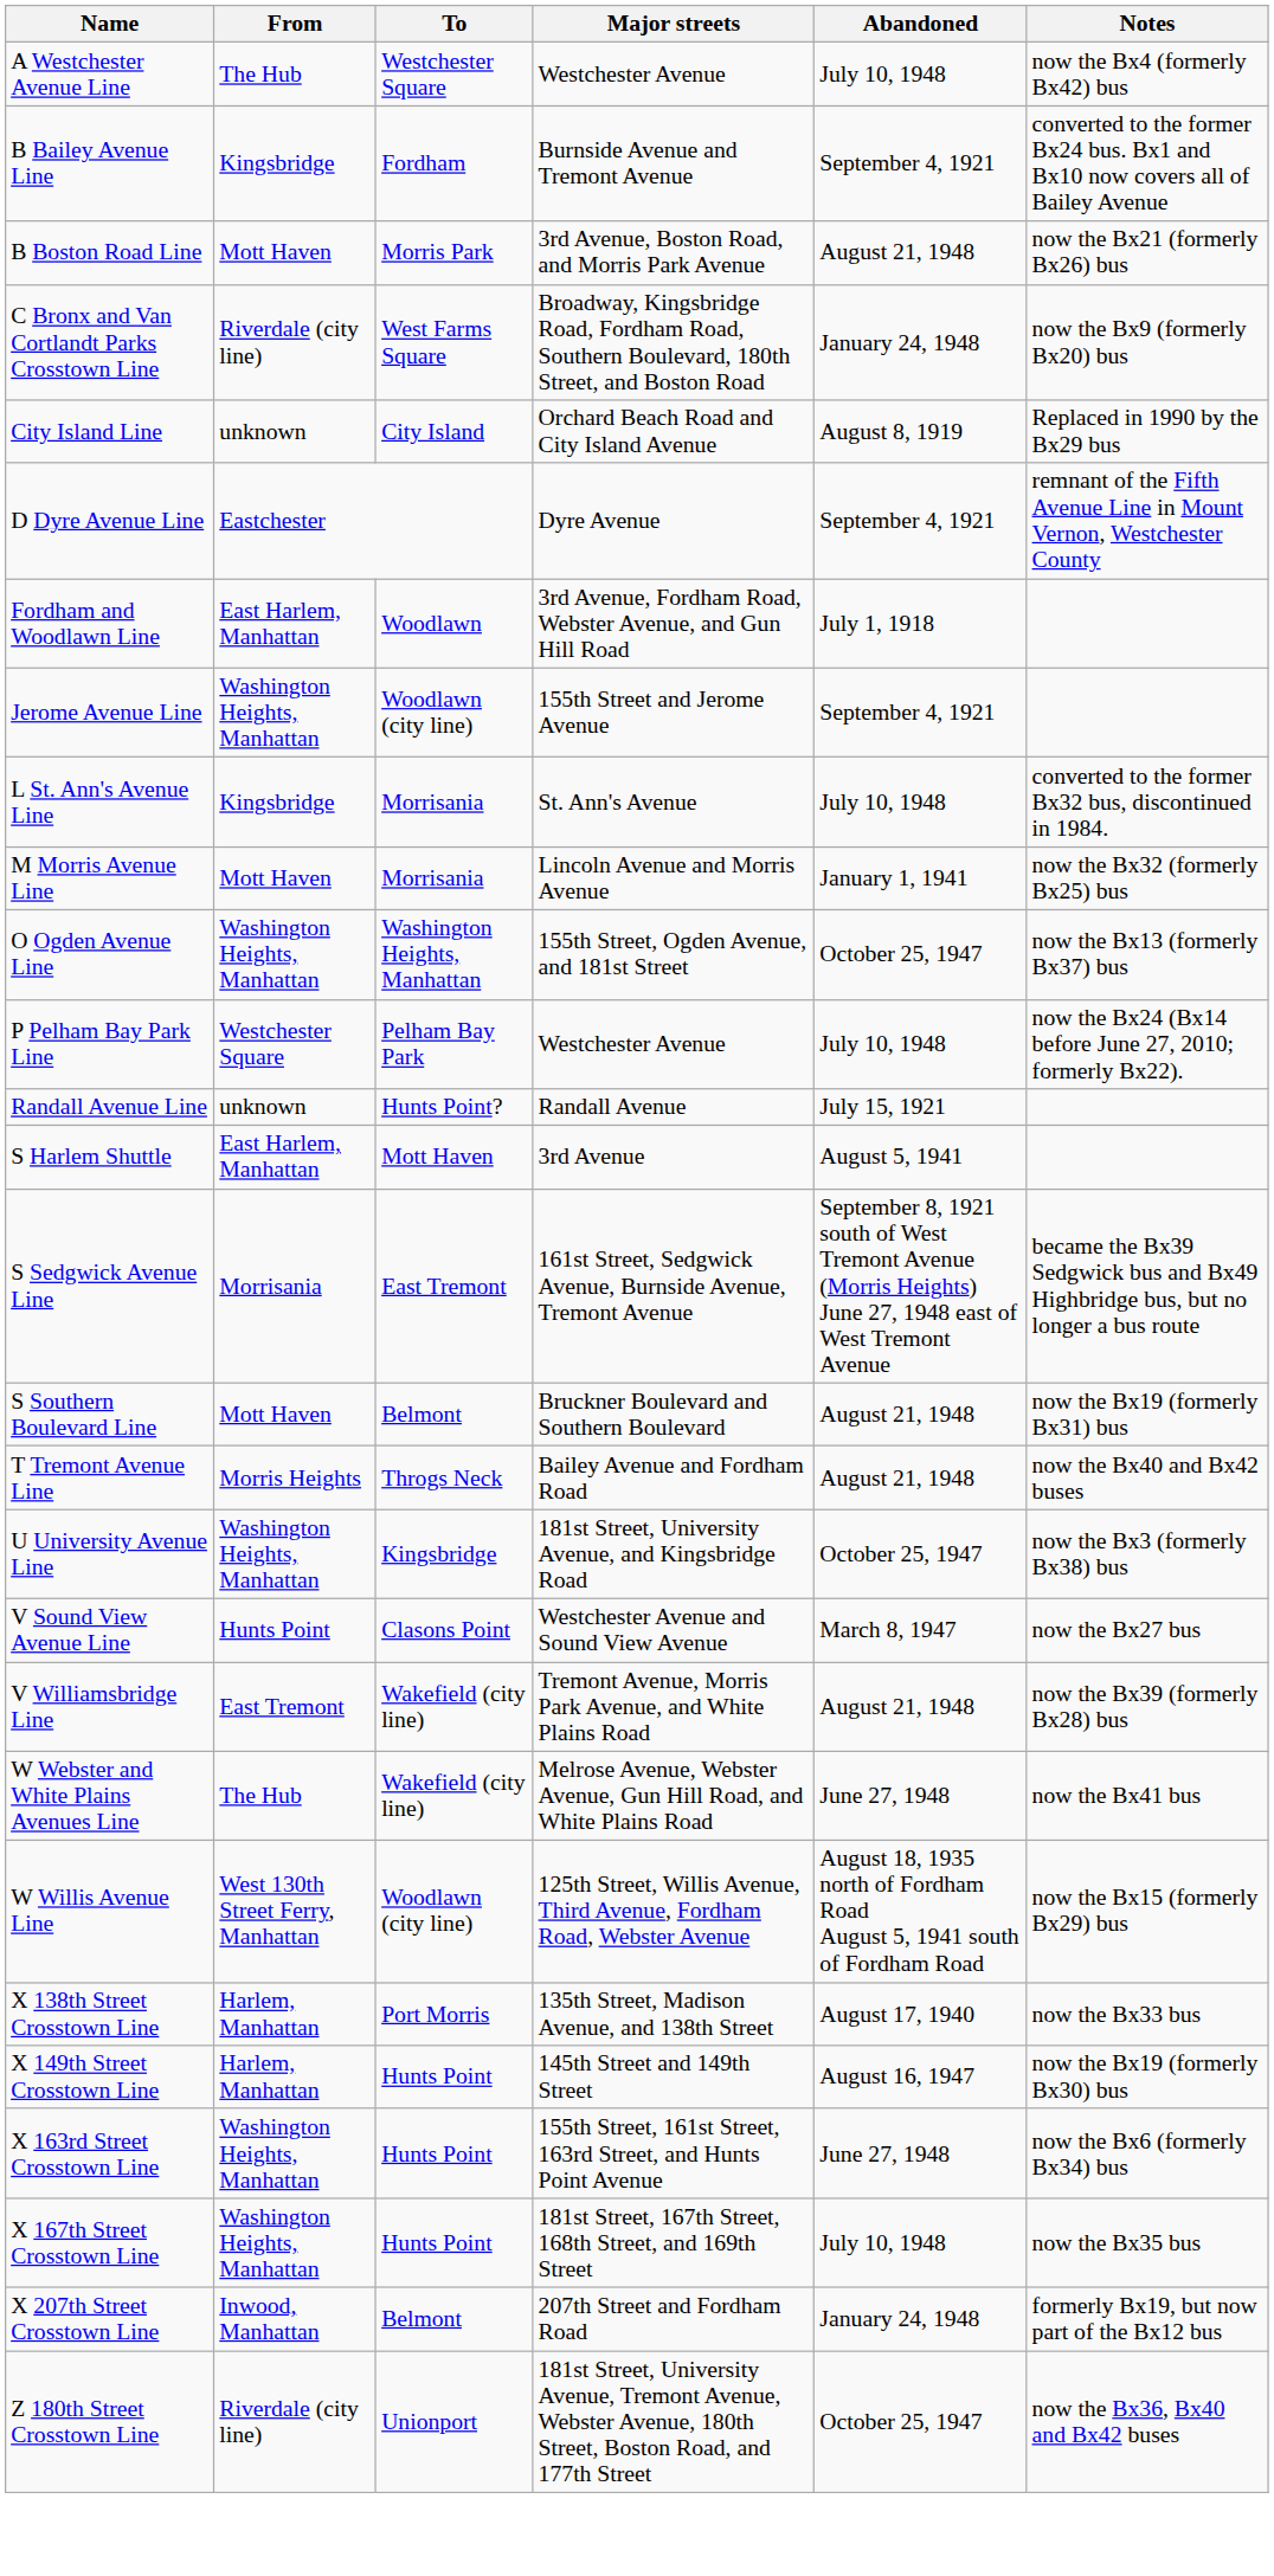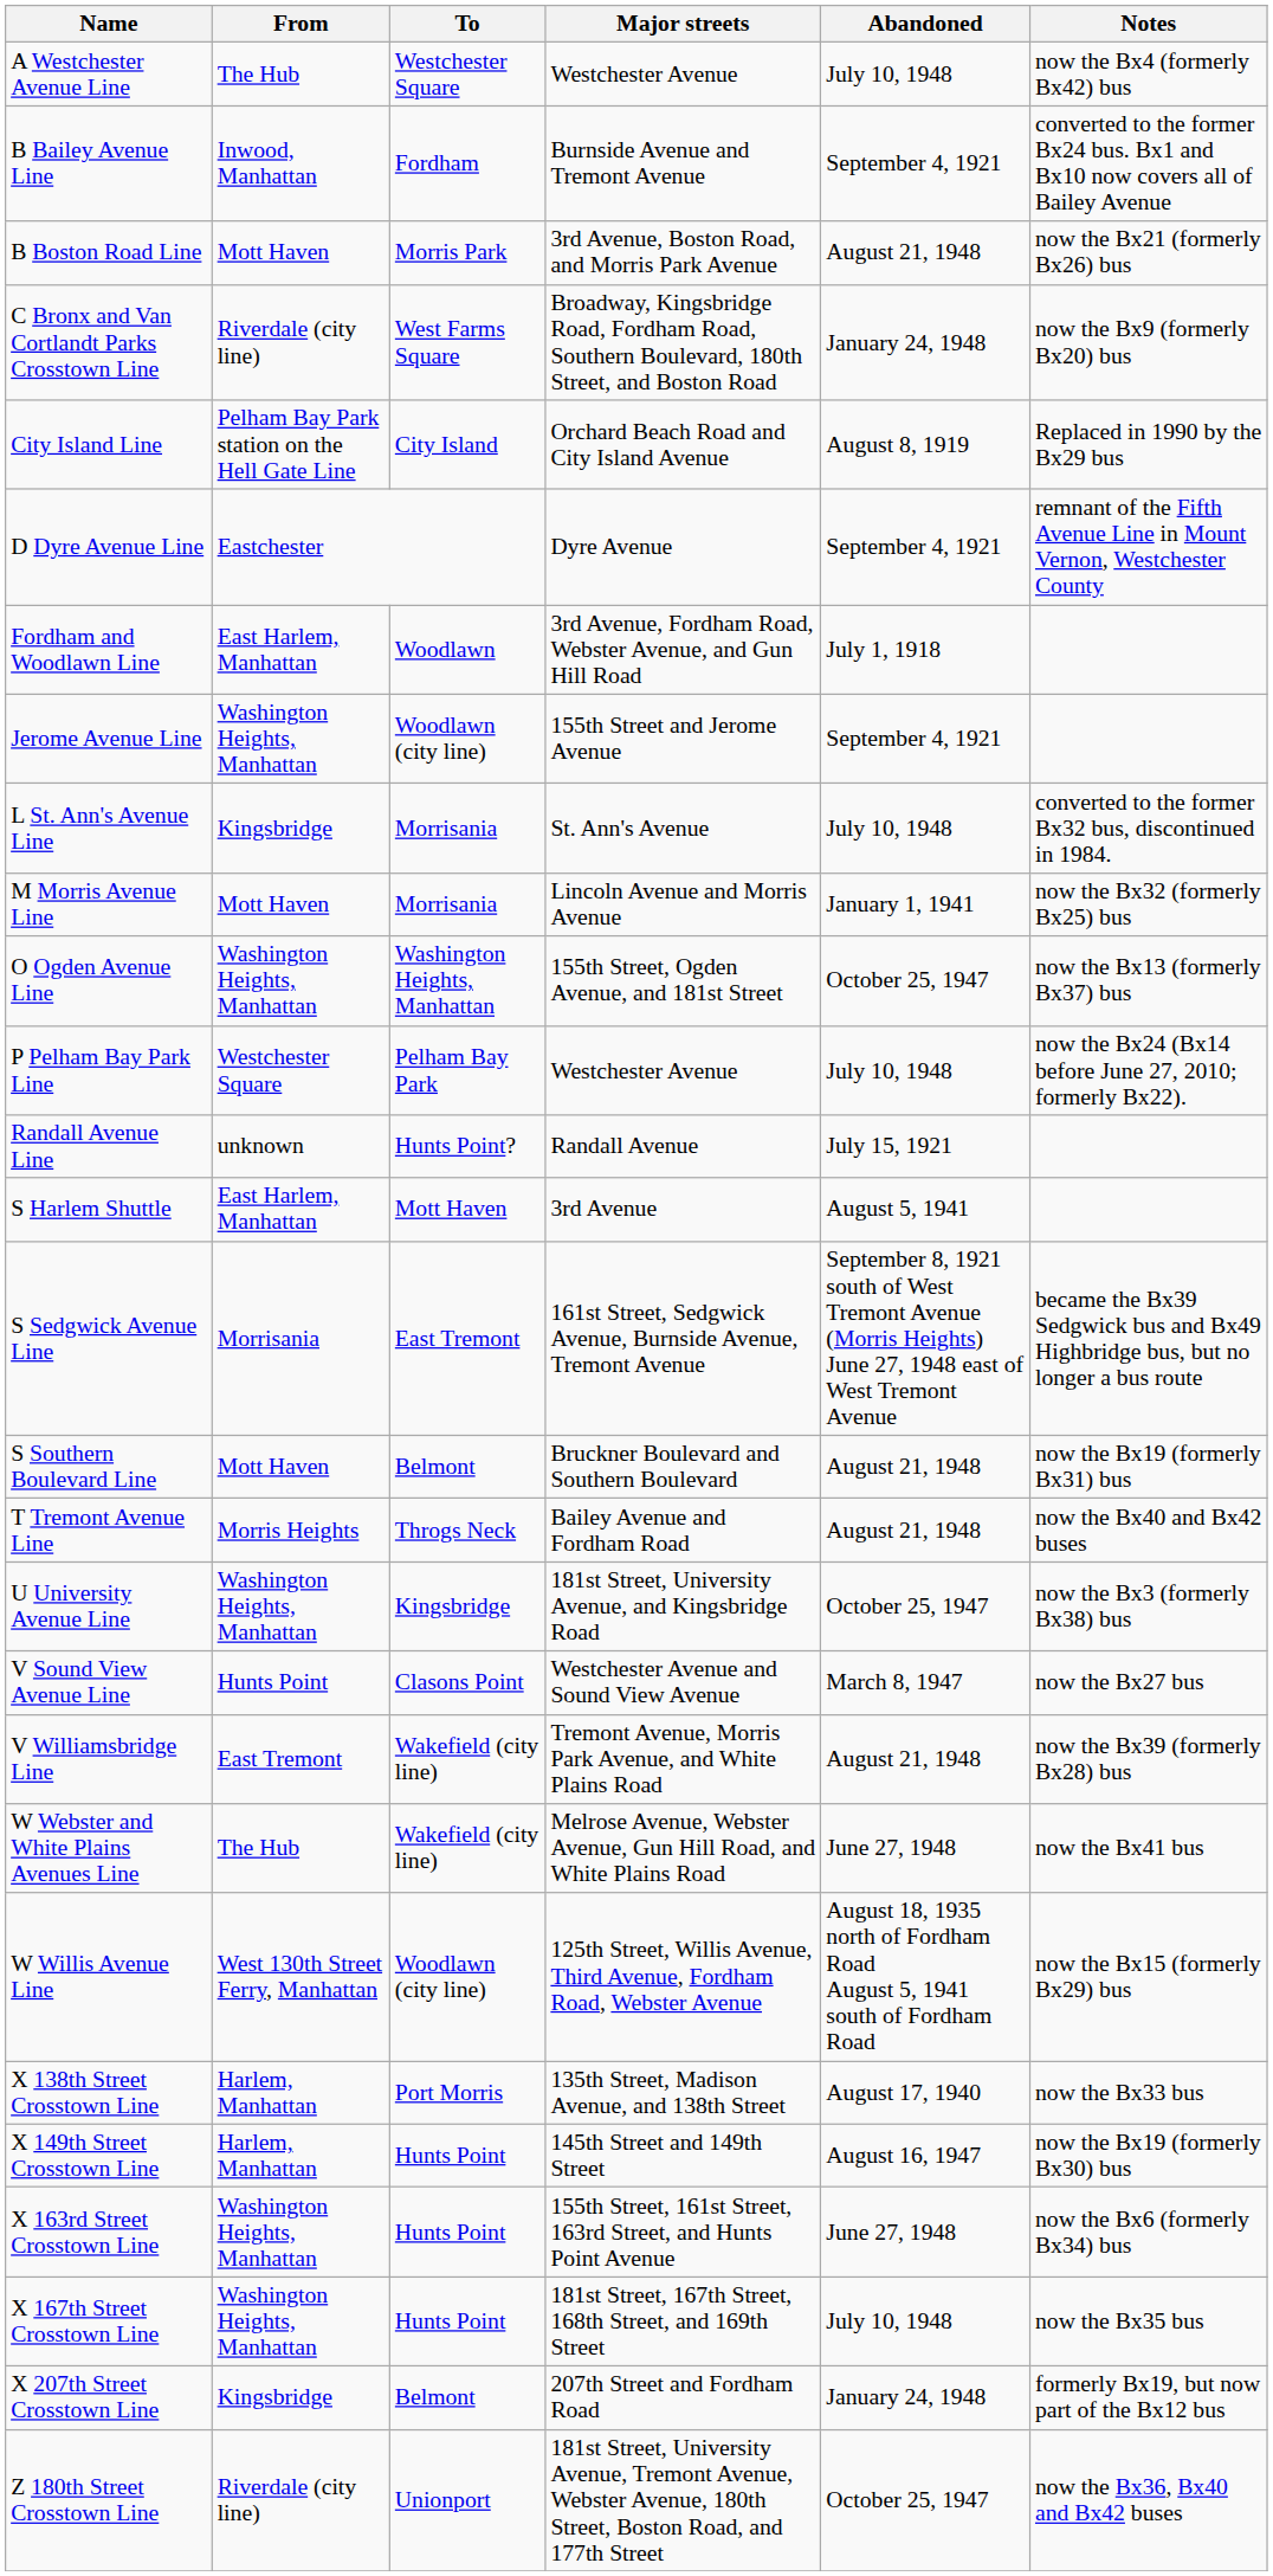B Bailey Avenue Line | From: Kingsbridge -> Inwood, Manhattan
City Island Line | From: unknown -> Pelham Bay Park station on the Hell Gate Line
X 207th Street Crosstown Line | From: Inwood, Manhattan -> Kingsbridge
